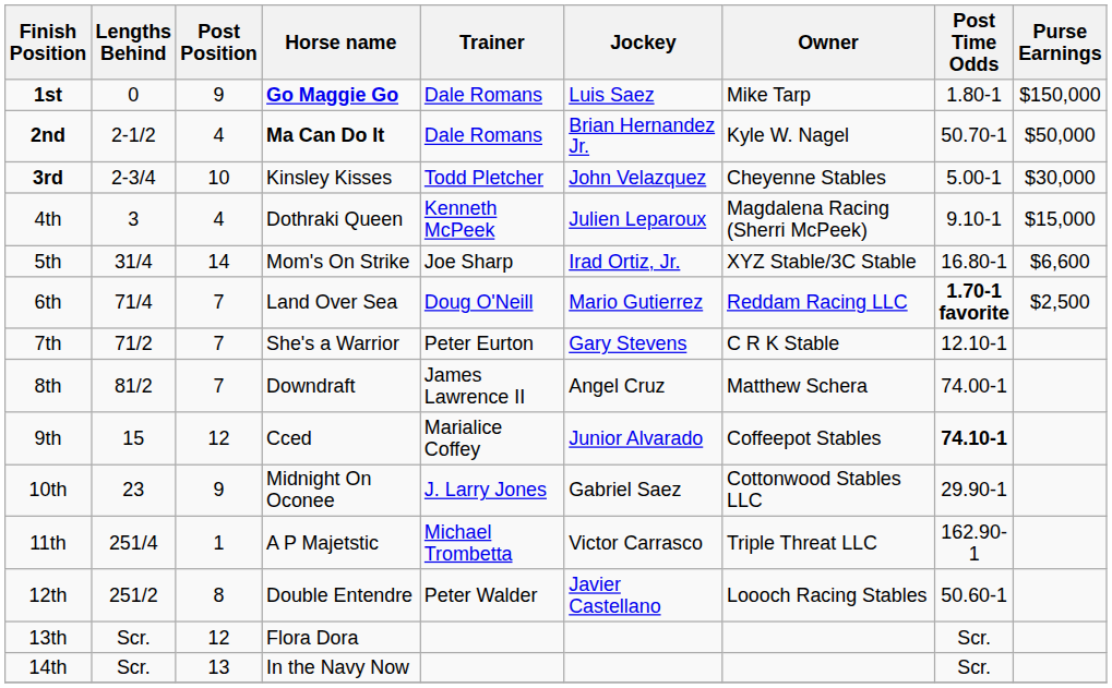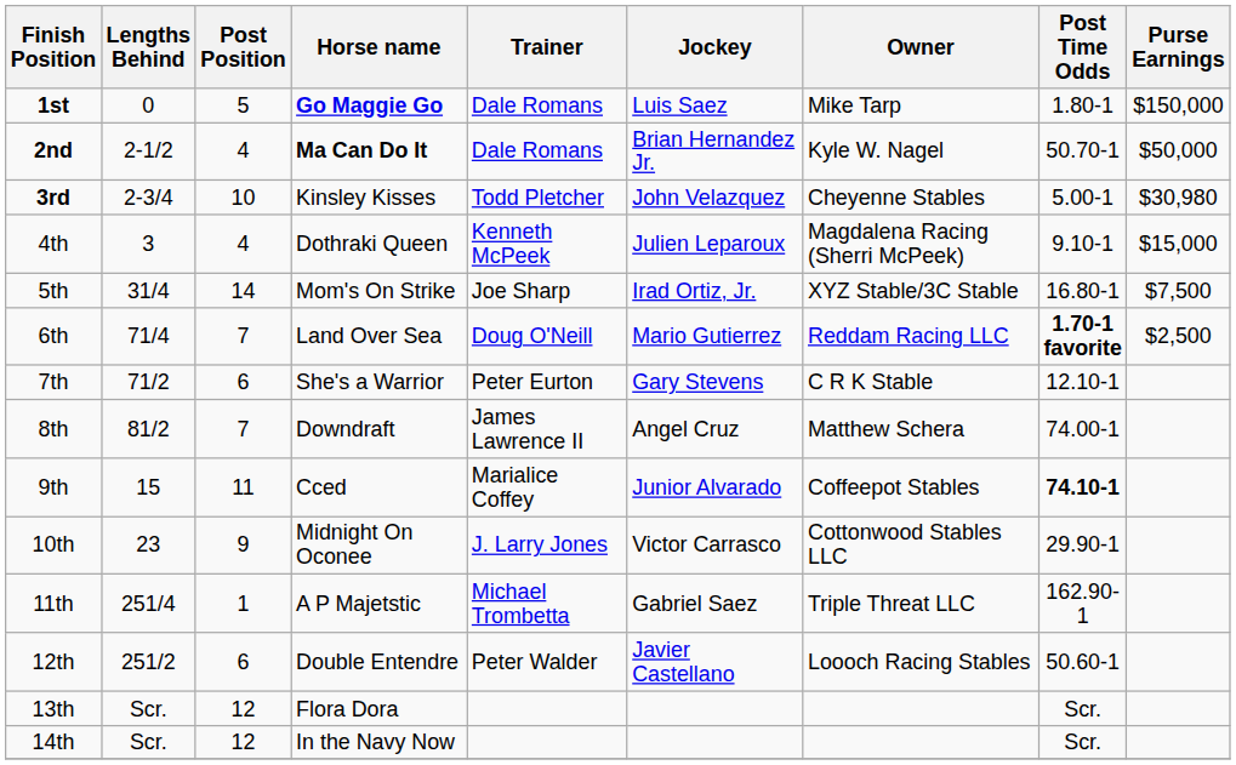1st | Post Position: 9 -> 5
3rd | Purse Earnings: $30,000 -> $30,980
5th | Purse Earnings: $6,600 -> $7,500
7th | Post Position: 7 -> 6
9th | Post Position: 12 -> 11
10th | Jockey: Gabriel Saez -> Victor Carrasco
11th | Jockey: Victor Carrasco -> Gabriel Saez
12th | Post Position: 8 -> 6
14th | Post Position: 13 -> 12
